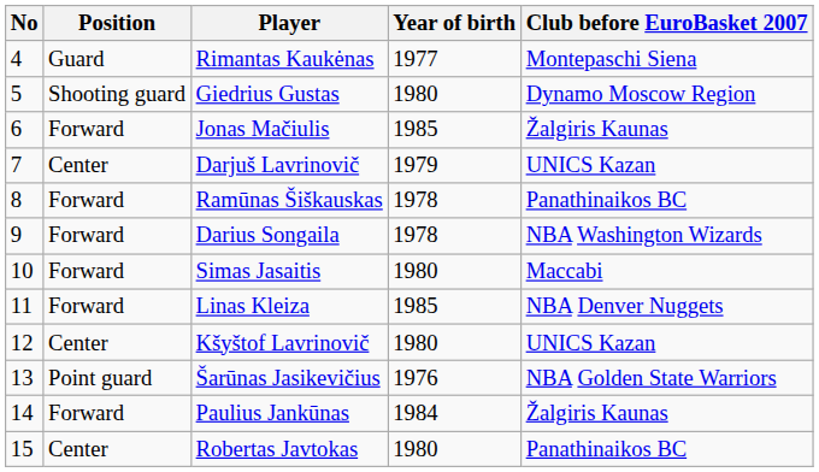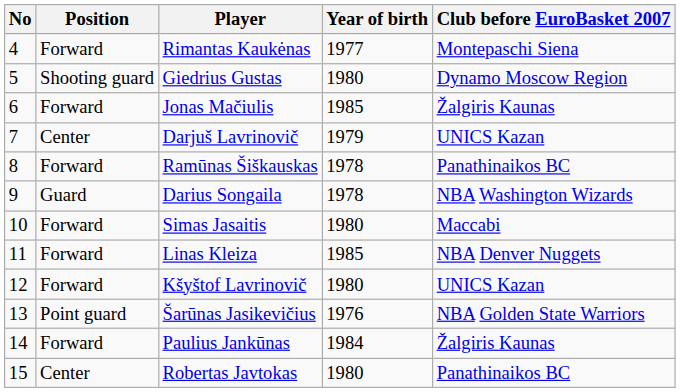Rimantas Kaukėnas | Position: Guard -> Forward
Darius Songaila | Position: Forward -> Guard
Kšyštof Lavrinovič | Position: Center -> Forward
